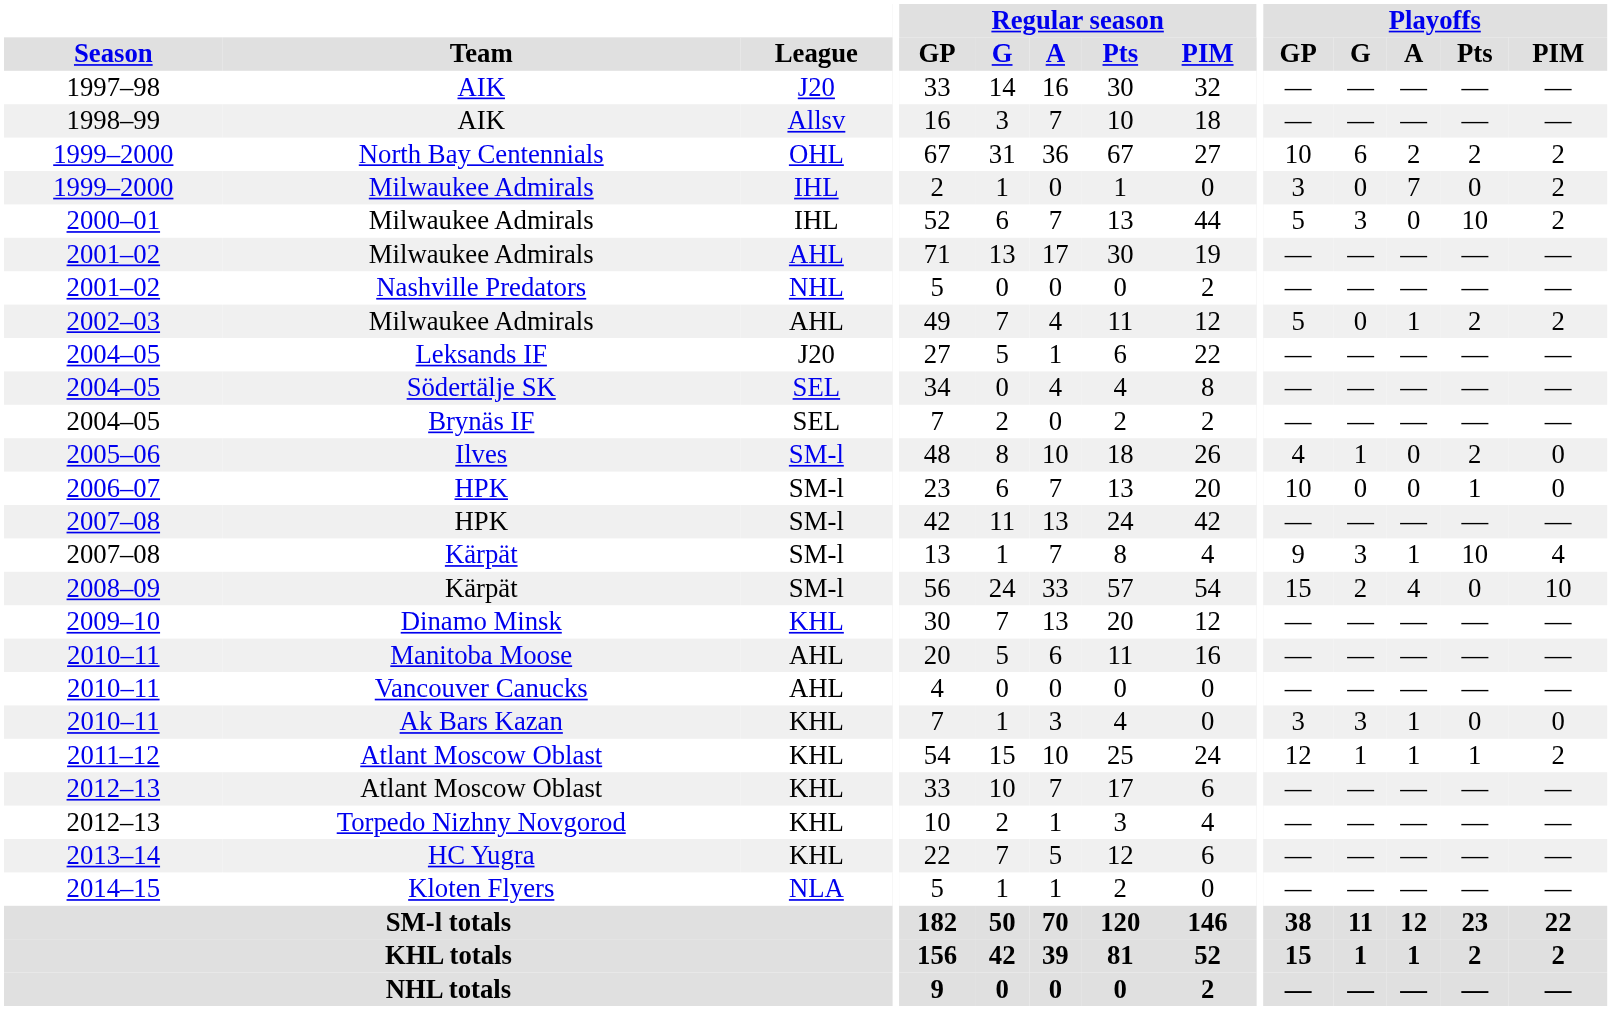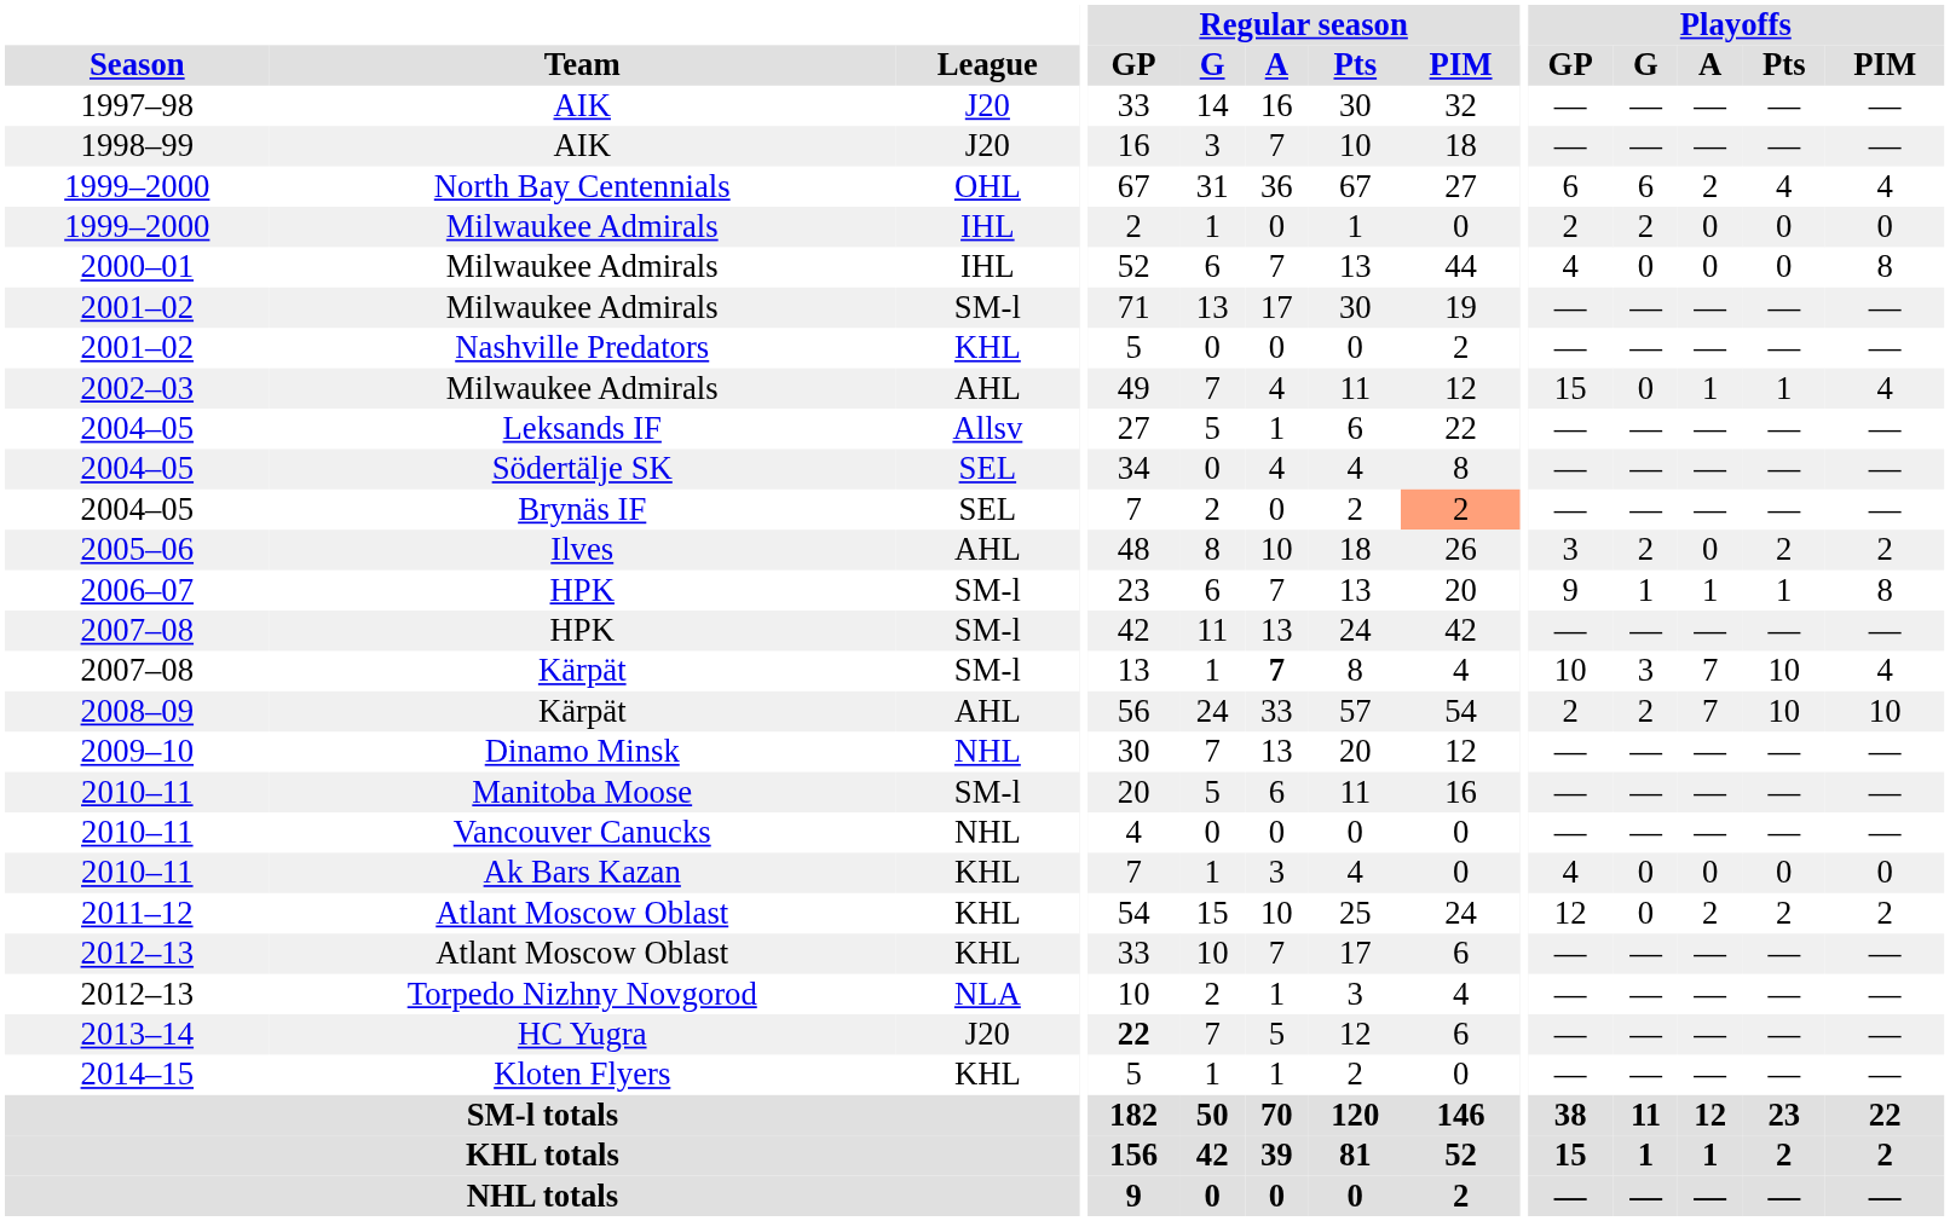1998–99 / AIK | League: Allsv -> J20
North Bay Centennials | Playoffs / GP: 10 -> 6
North Bay Centennials | Playoffs / Pts: 2 -> 4
North Bay Centennials | Playoffs / PIM: 2 -> 4
1999–2000 / Milwaukee Admirals | Playoffs / GP: 3 -> 2
1999–2000 / Milwaukee Admirals | Playoffs / G: 0 -> 2
1999–2000 / Milwaukee Admirals | Playoffs / A: 7 -> 0
1999–2000 / Milwaukee Admirals | Playoffs / PIM: 2 -> 0
2000–01 / Milwaukee Admirals | Playoffs / GP: 5 -> 4
2000–01 / Milwaukee Admirals | Playoffs / G: 3 -> 0
2000–01 / Milwaukee Admirals | Playoffs / Pts: 10 -> 0
2000–01 / Milwaukee Admirals | Playoffs / PIM: 2 -> 8
2001–02 / Milwaukee Admirals | League: AHL -> SM-l
Nashville Predators | League: NHL -> KHL
2002–03 / Milwaukee Admirals | Playoffs / GP: 5 -> 15
2002–03 / Milwaukee Admirals | Playoffs / Pts: 2 -> 1
2002–03 / Milwaukee Admirals | Playoffs / PIM: 2 -> 4
Leksands IF | League: J20 -> Allsv
Brynäs IF | Regular season / PIM: no background -> lightsalmon background
Ilves | League: SM-l -> AHL
Ilves | Playoffs / GP: 4 -> 3
Ilves | Playoffs / G: 1 -> 2
Ilves | Playoffs / PIM: 0 -> 2
2006–07 / HPK | Playoffs / GP: 10 -> 9
2006–07 / HPK | Playoffs / G: 0 -> 1
2006–07 / HPK | Playoffs / A: 0 -> 1
2006–07 / HPK | Playoffs / PIM: 0 -> 8
2007–08 / Kärpät | Regular season / A: normal -> bold
2007–08 / Kärpät | Playoffs / GP: 9 -> 10
2007–08 / Kärpät | Playoffs / A: 1 -> 7
2008–09 / Kärpät | League: SM-l -> AHL
2008–09 / Kärpät | Playoffs / GP: 15 -> 2
2008–09 / Kärpät | Playoffs / A: 4 -> 7
2008–09 / Kärpät | Playoffs / Pts: 0 -> 10
Dinamo Minsk | League: KHL -> NHL
Manitoba Moose | League: AHL -> SM-l
Vancouver Canucks | League: AHL -> NHL
Ak Bars Kazan | Playoffs / GP: 3 -> 4
Ak Bars Kazan | Playoffs / G: 3 -> 0
Ak Bars Kazan | Playoffs / A: 1 -> 0
2011–12 / Atlant Moscow Oblast | Playoffs / G: 1 -> 0
2011–12 / Atlant Moscow Oblast | Playoffs / A: 1 -> 2
2011–12 / Atlant Moscow Oblast | Playoffs / Pts: 1 -> 2
Torpedo Nizhny Novgorod | League: KHL -> NLA
HC Yugra | League: KHL -> J20
HC Yugra | Regular season / GP: normal -> bold
Kloten Flyers | League: NLA -> KHL
